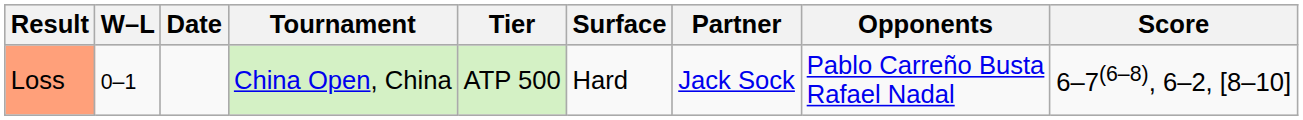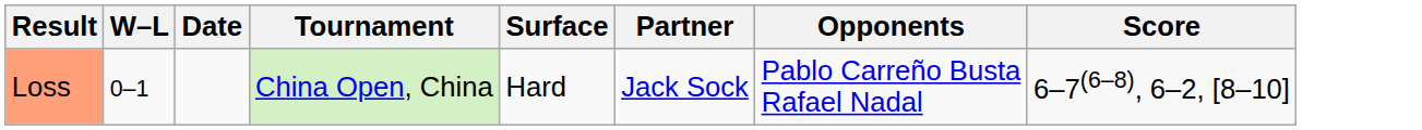- column: Tier | ATP 500
